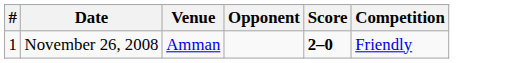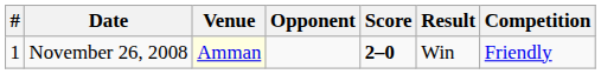+ column: Result | Win
November 26, 2008 | Venue: no background -> lightyellow background
